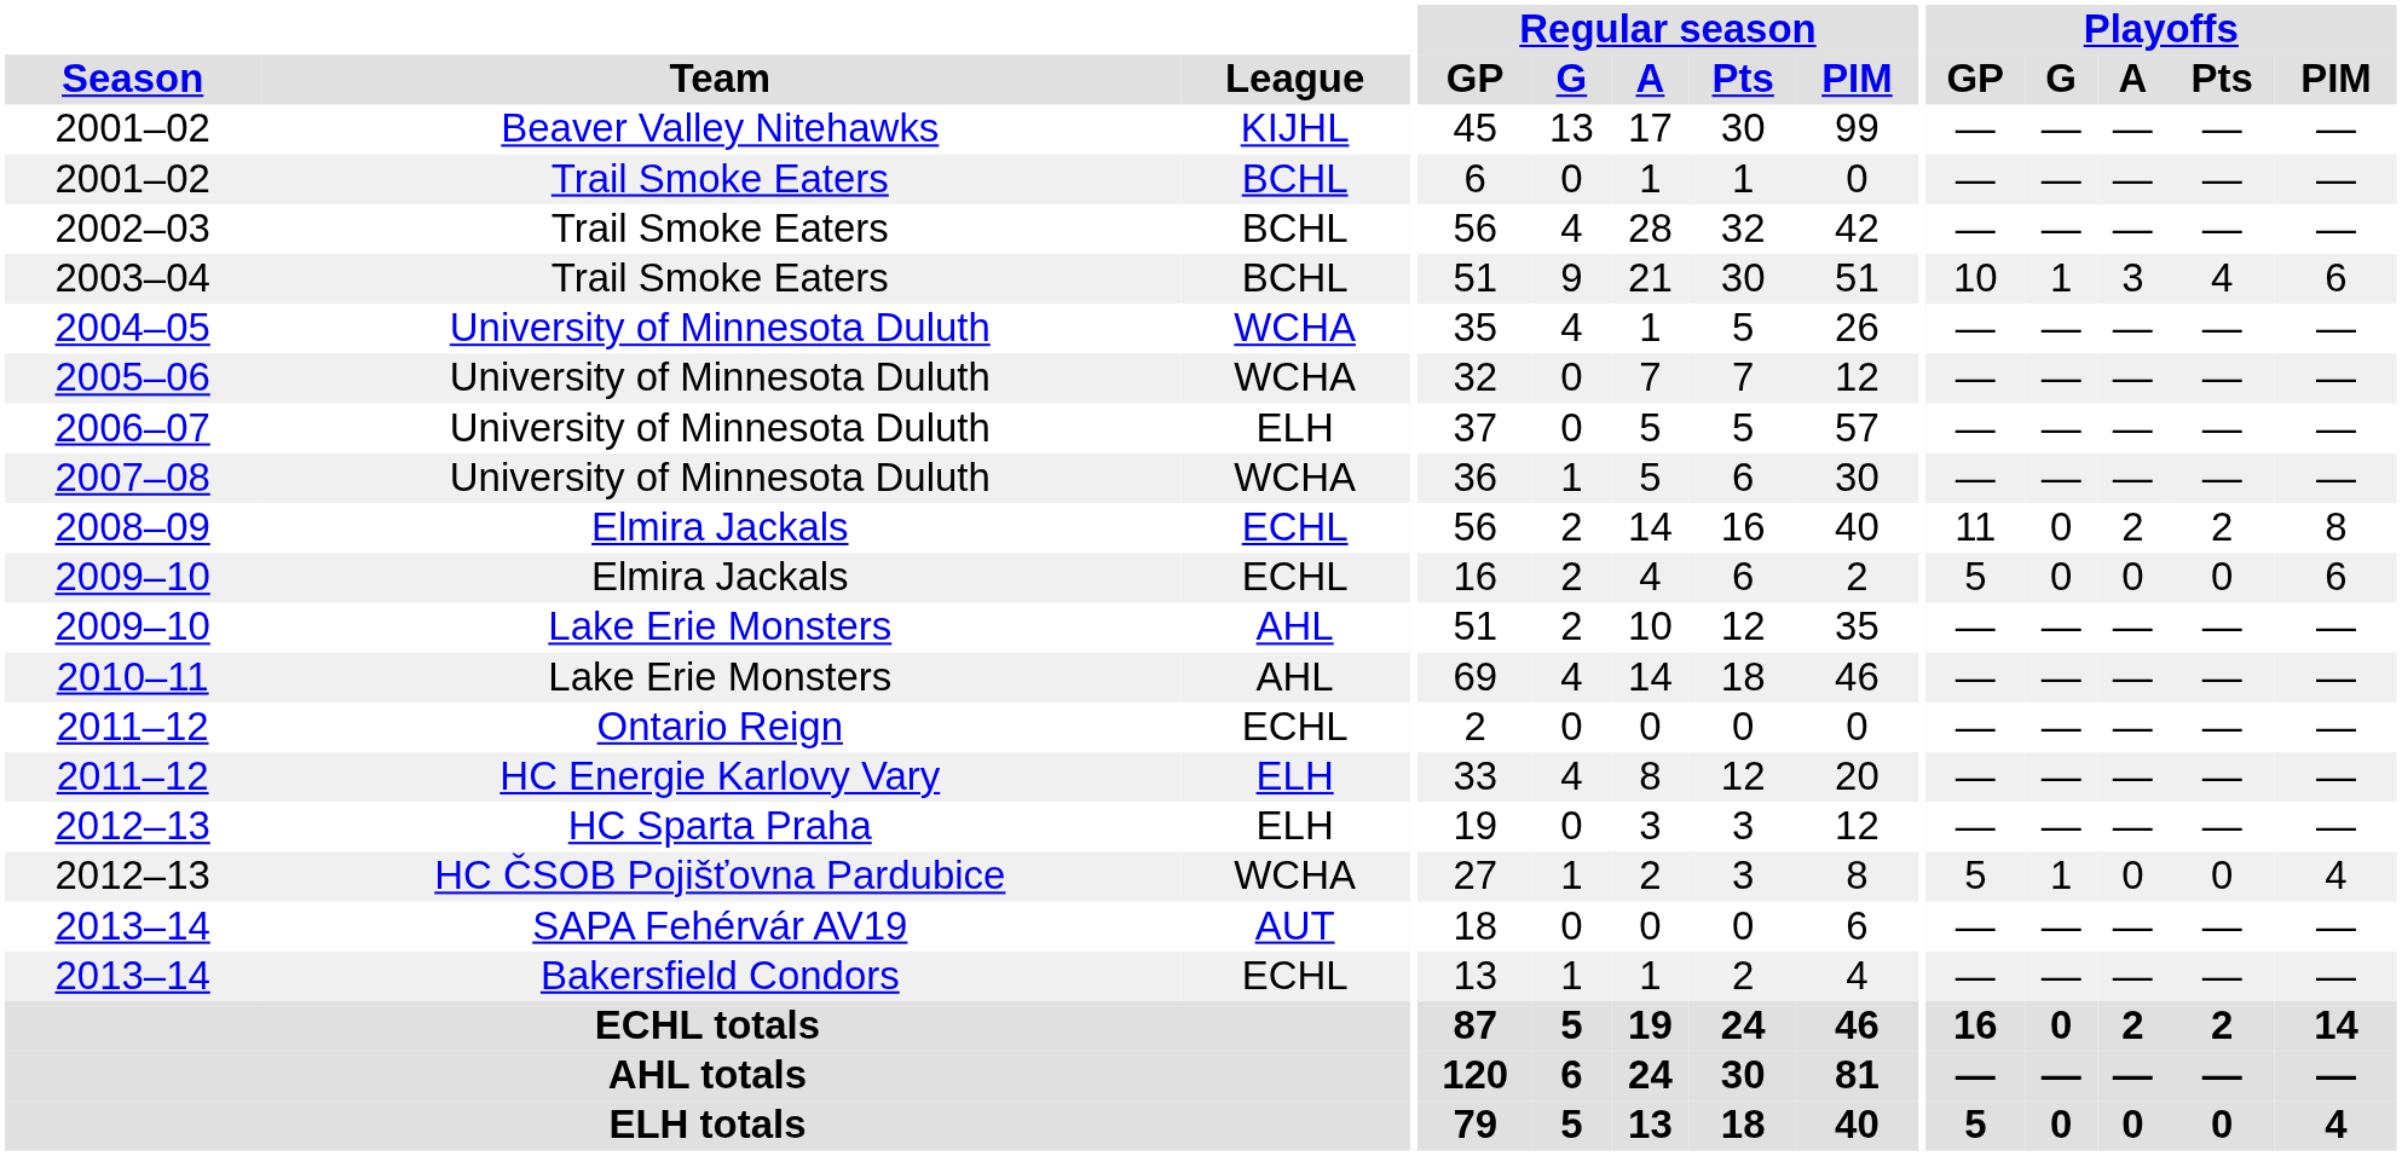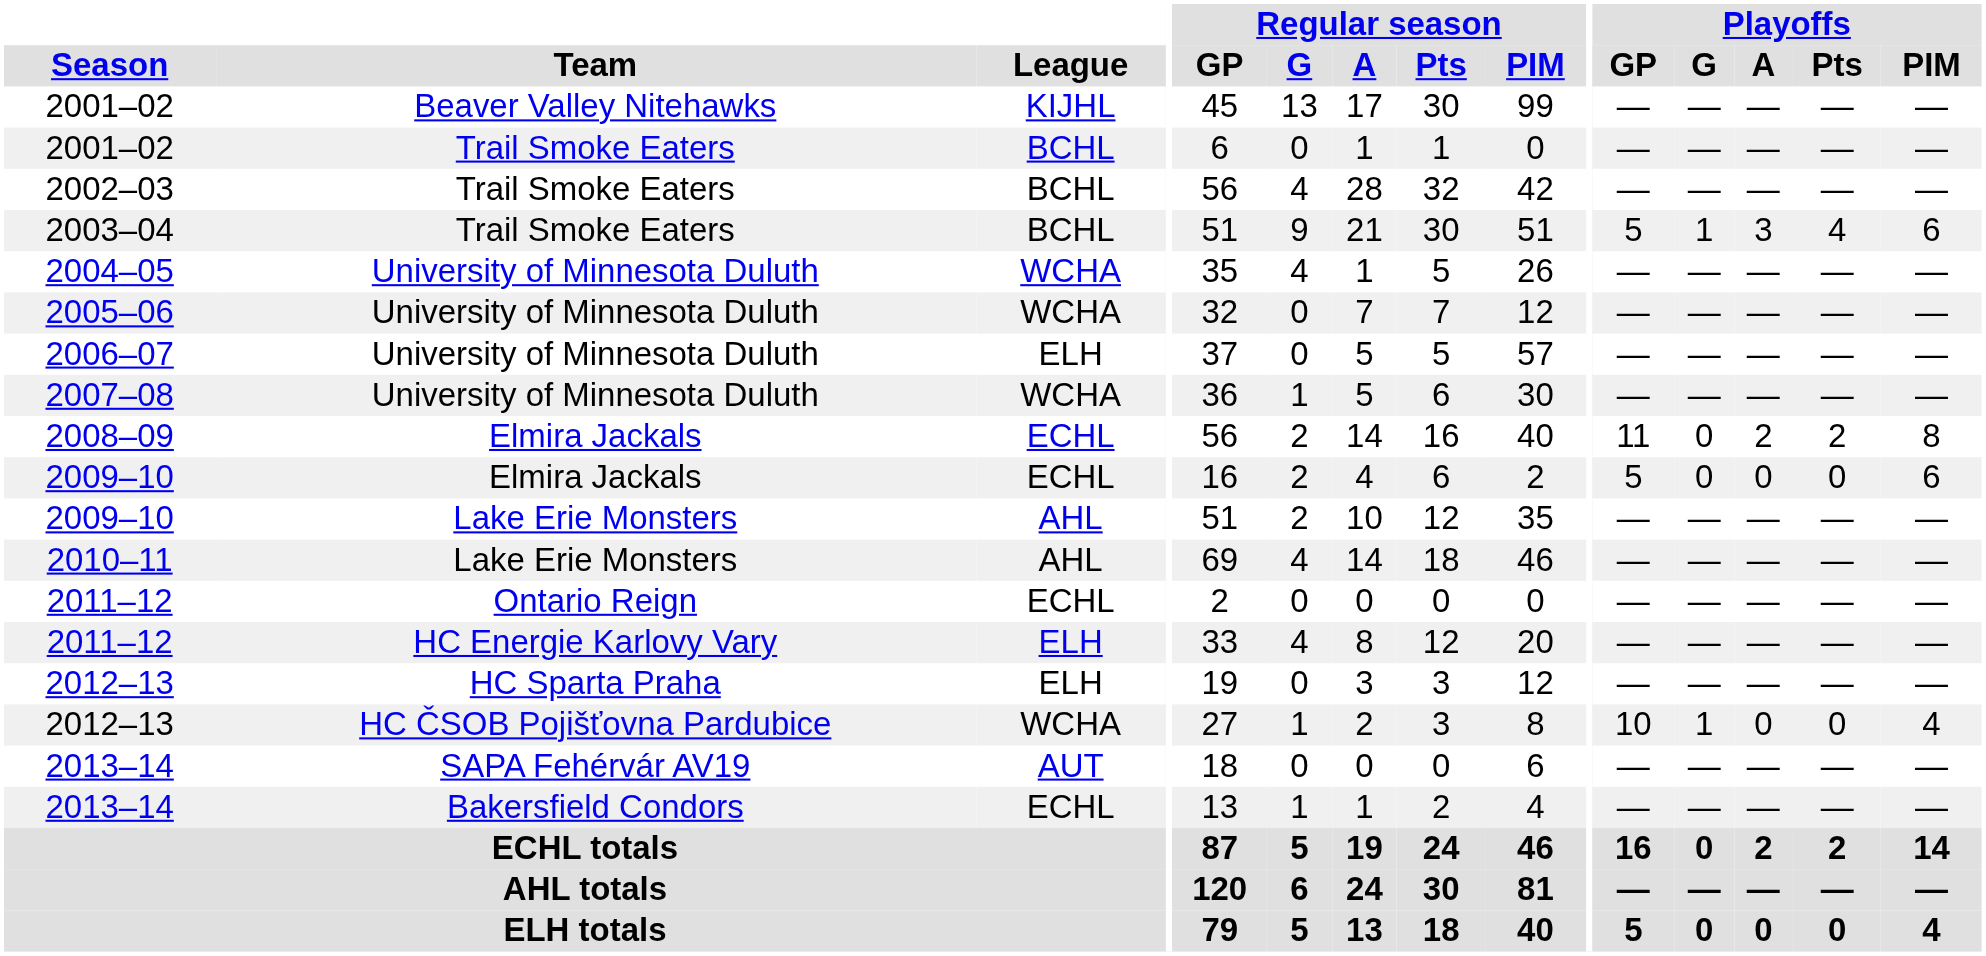2003–04 | Playoffs / GP: 10 -> 5
2012–13 / HC ČSOB Pojišťovna Pardubice | Playoffs / GP: 5 -> 10
